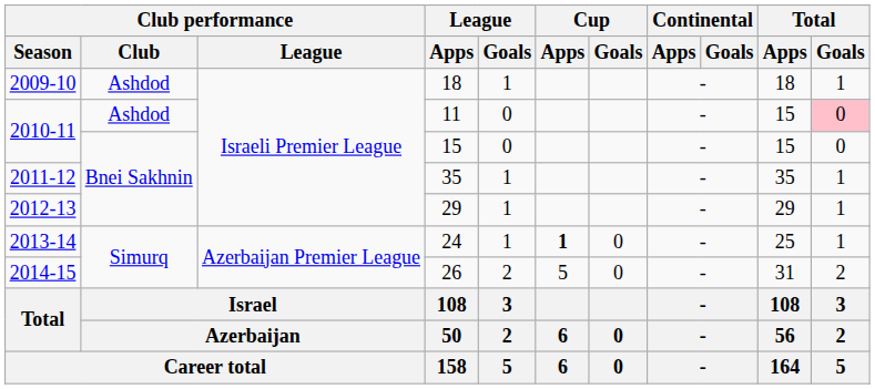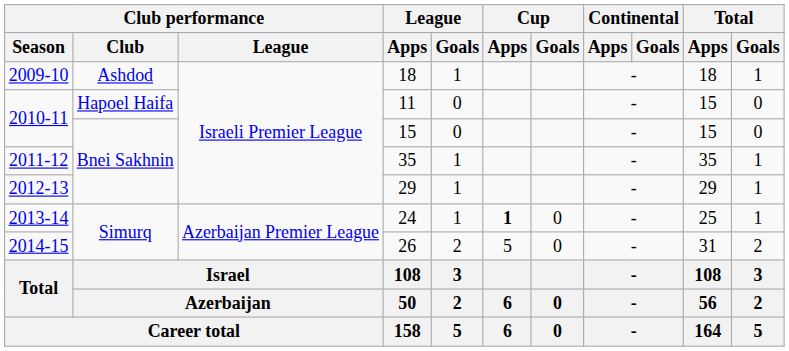11 | Club performance / Club: Ashdod -> Hapoel Haifa
11 | Total / Goals: pink background -> no background
